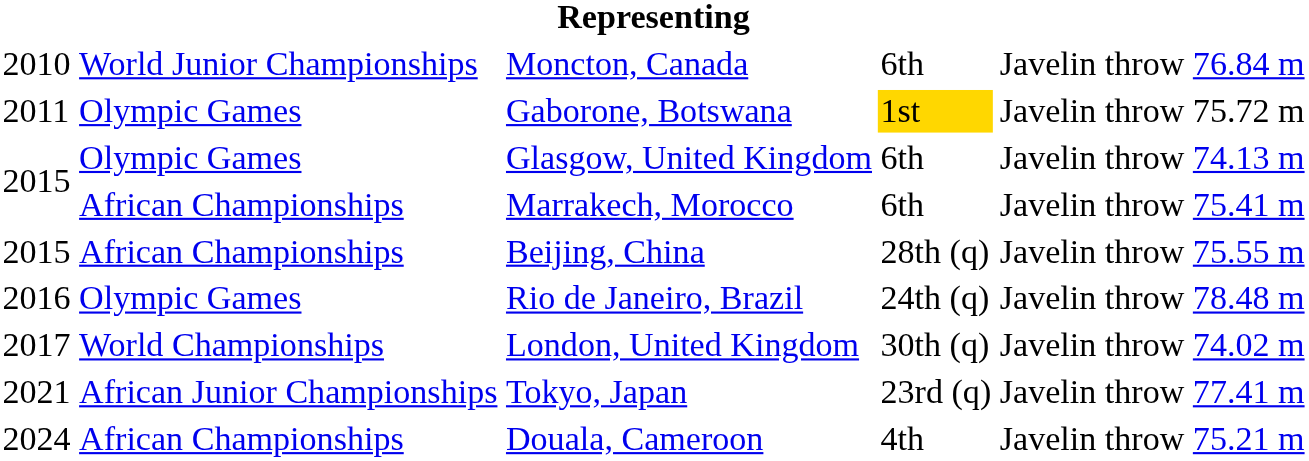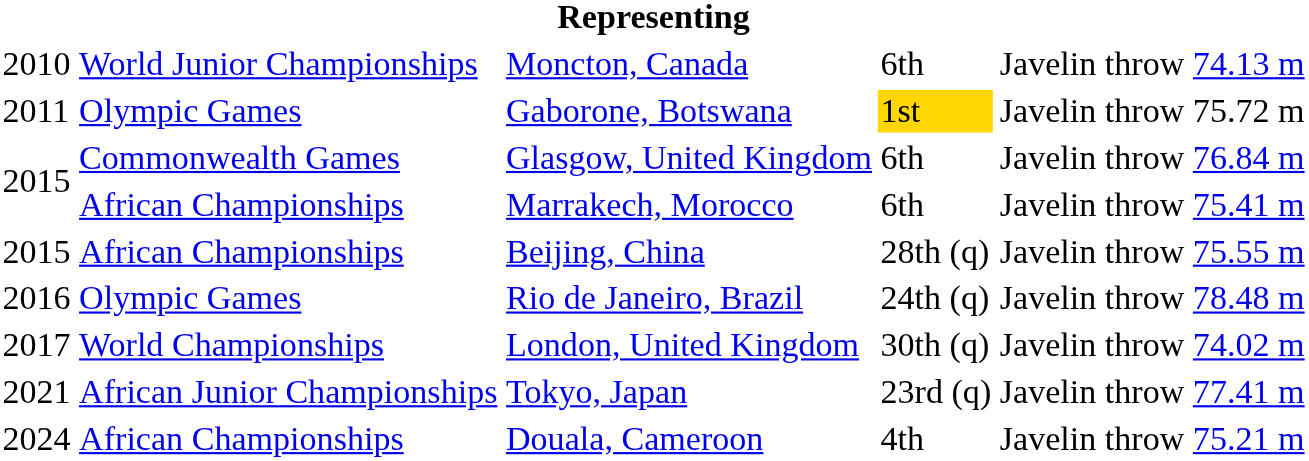Moncton, Canada | column 6: 76.84 m -> 74.13 m
Glasgow, United Kingdom | column 2: Olympic Games -> Commonwealth Games
Glasgow, United Kingdom | column 6: 74.13 m -> 76.84 m
